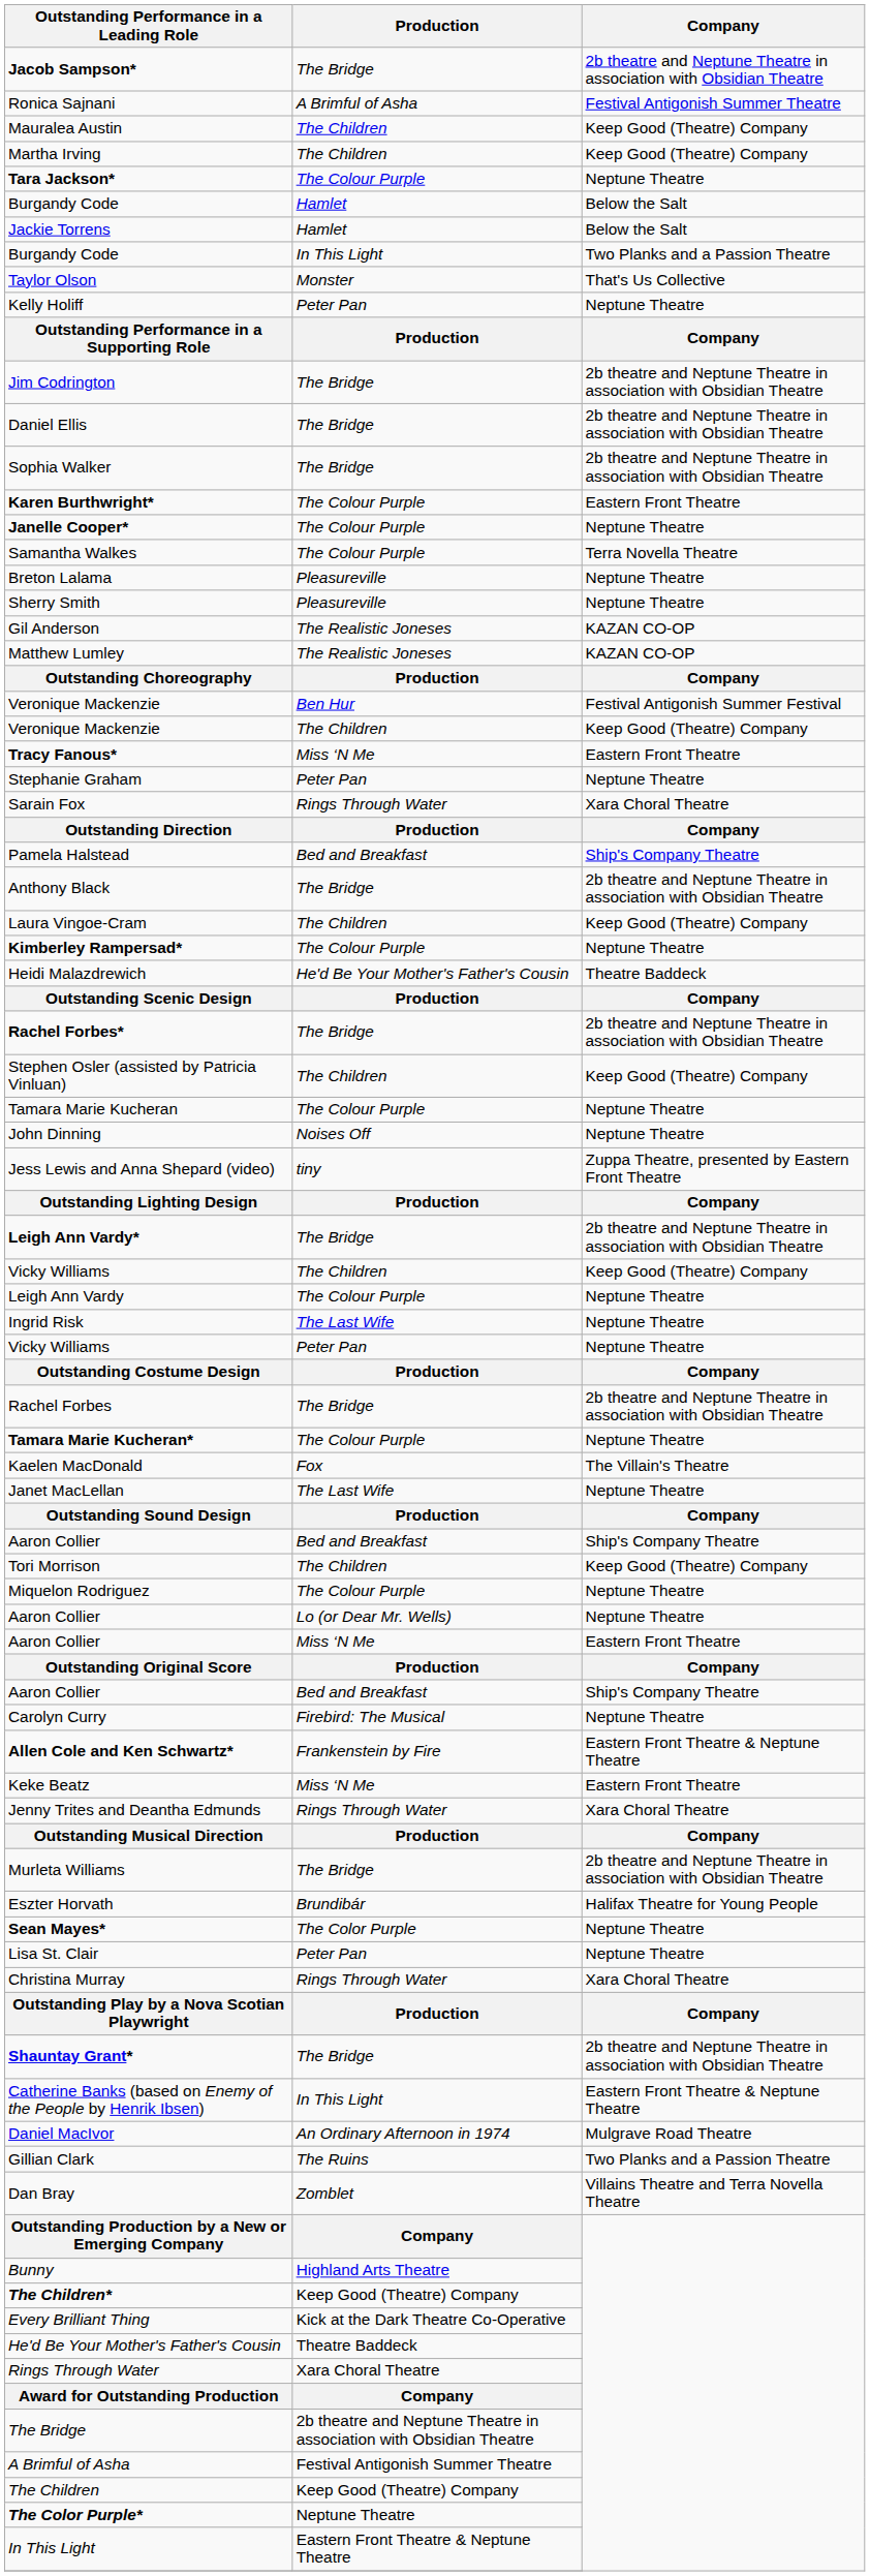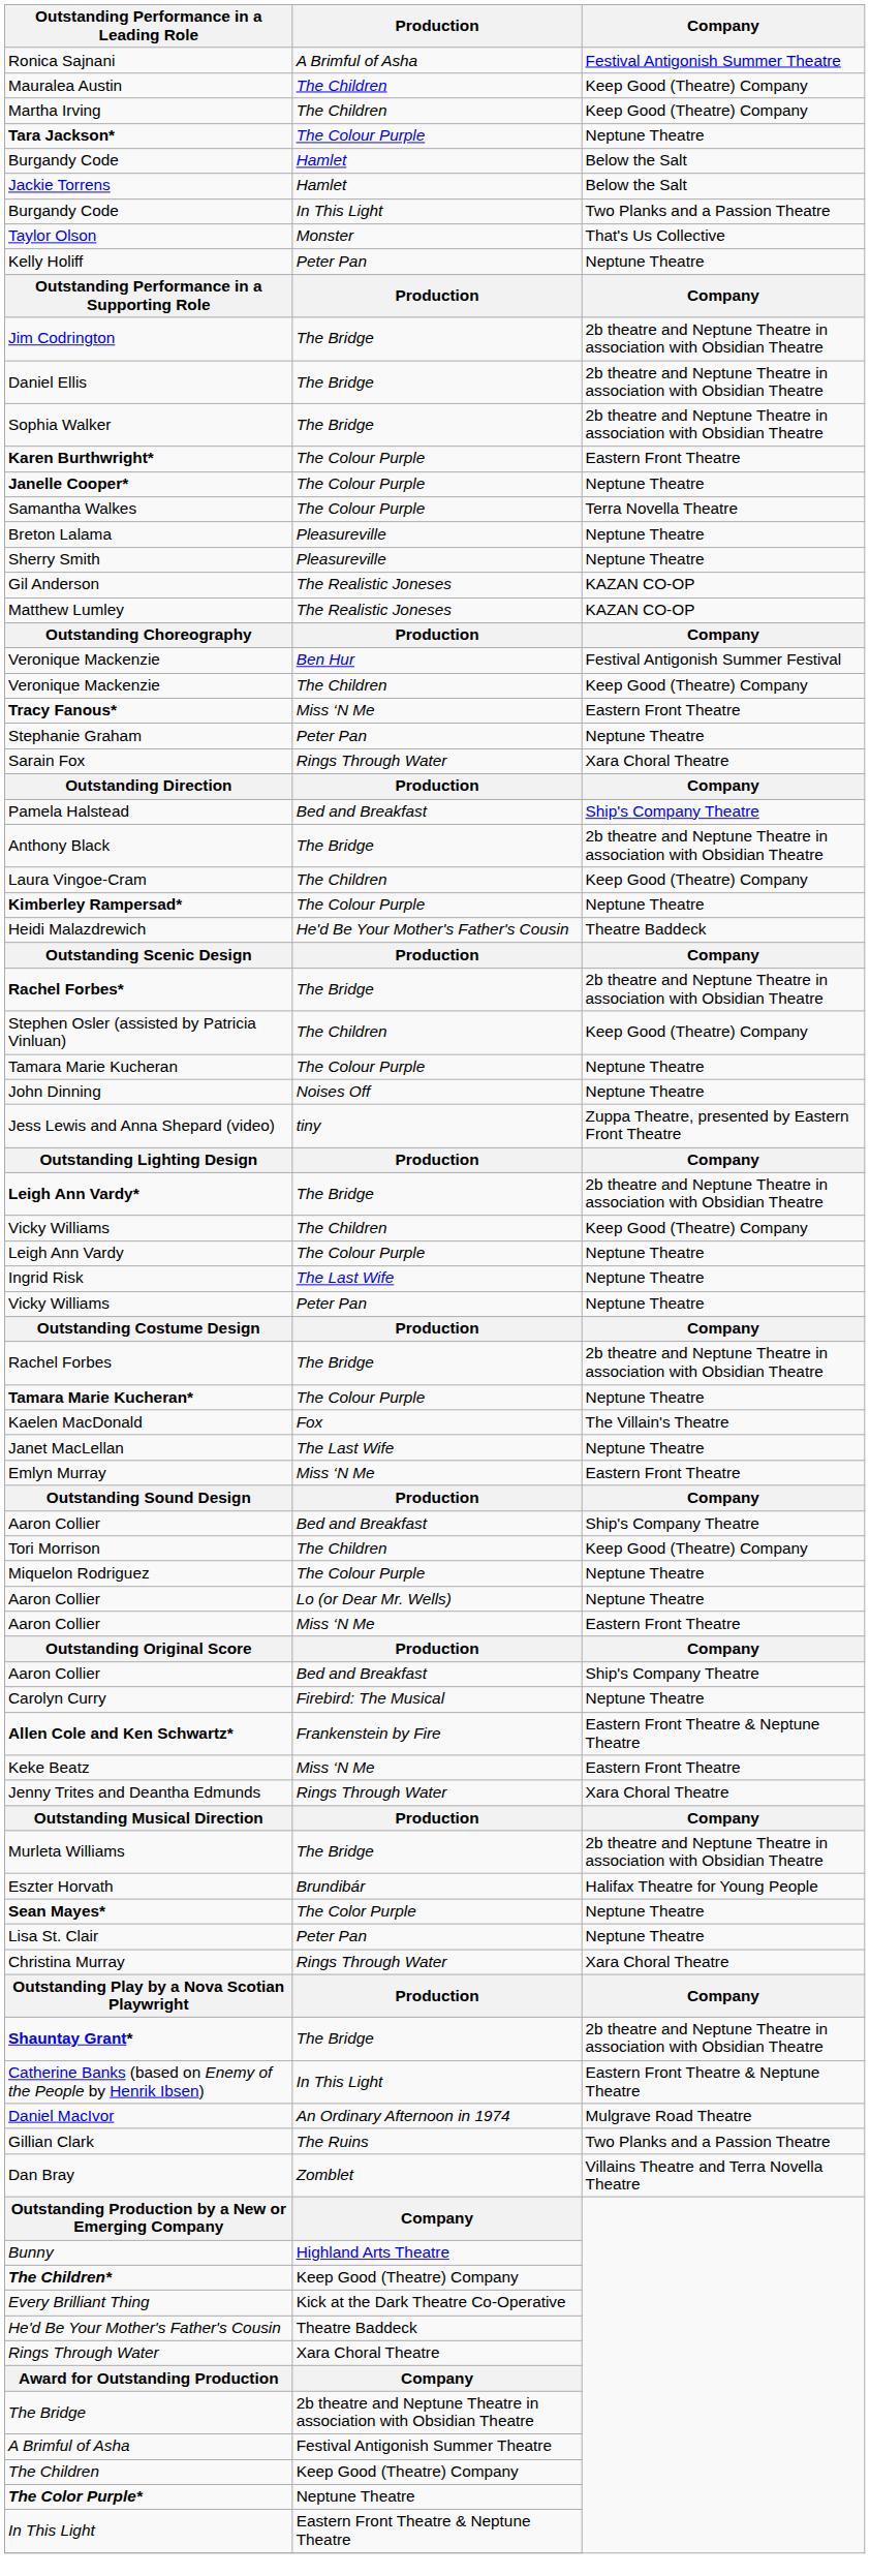- row: Jacob Sampson* | The Bridge | 2b theatre and Neptune Theatre in association with Obsidian Theatre
+ row: Emlyn Murray | Miss ‘N Me | Eastern Front Theatre
